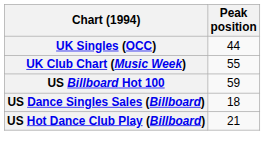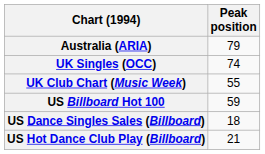+ row: Australia (ARIA) | 79
UK Singles (OCC) | Peak position: 44 -> 74
